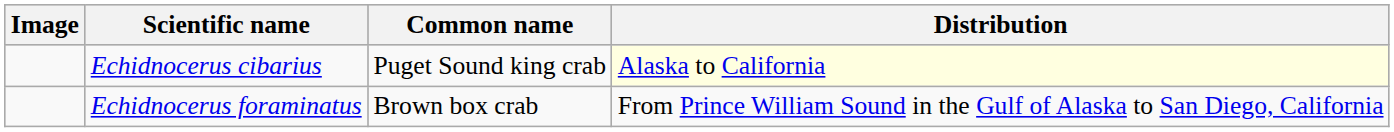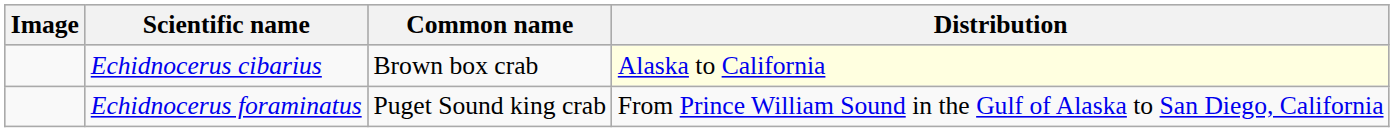Echidnocerus cibarius | Common name: Puget Sound king crab -> Brown box crab
Echidnocerus foraminatus | Common name: Brown box crab -> Puget Sound king crab
